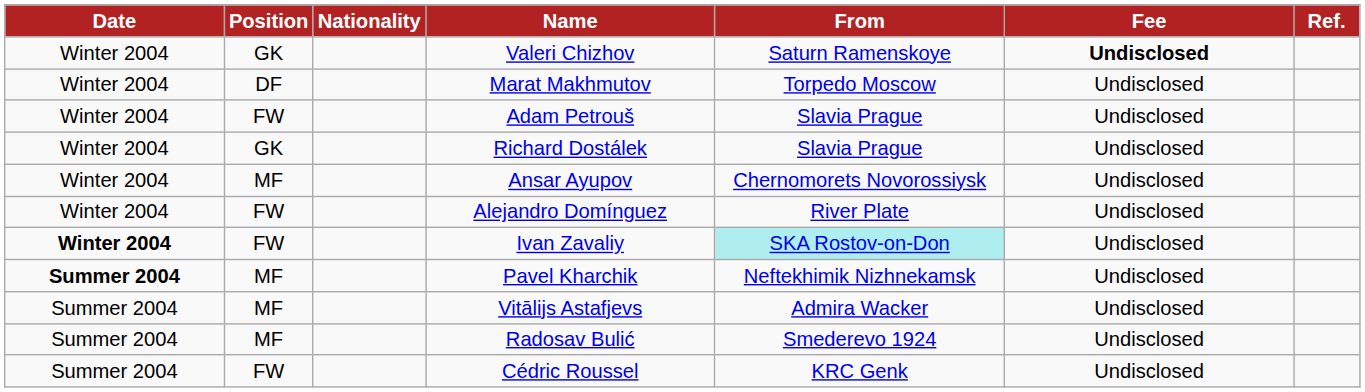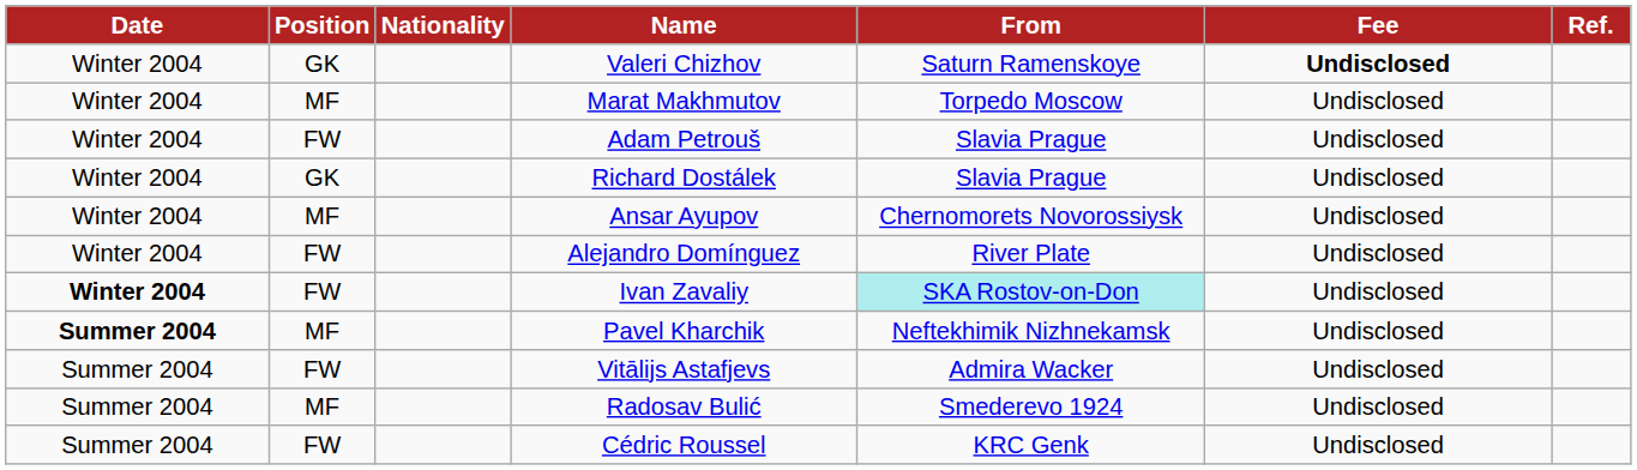Marat Makhmutov | Position: DF -> MF
Vitālijs Astafjevs | Position: MF -> FW
